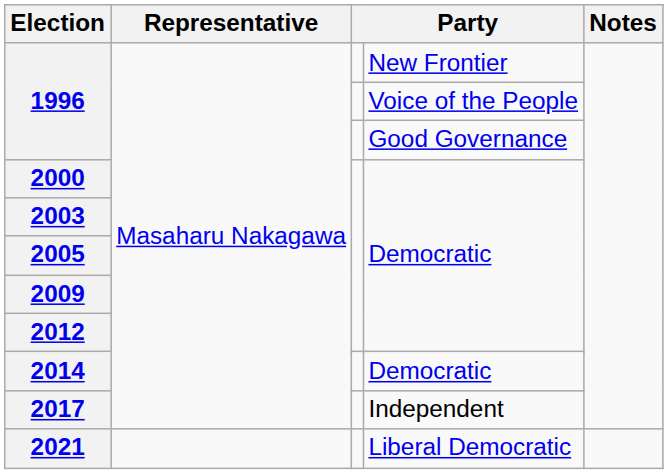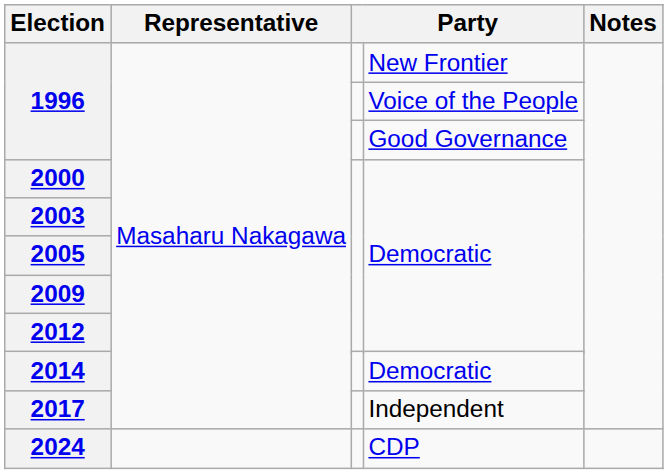- row: 2021 | Liberal Democratic
+ row: 2024 | CDP
